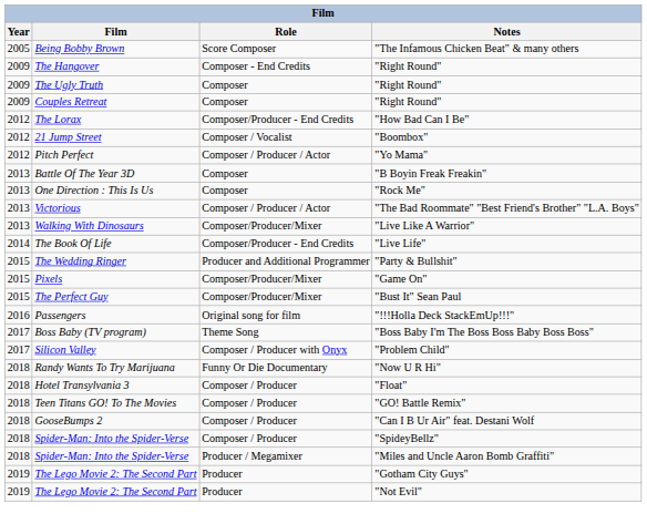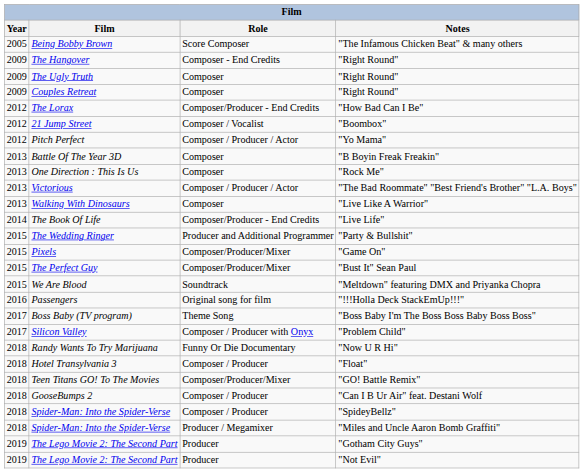Walking With Dinosaurs | Role: Composer/Producer/Mixer -> Composer
+ row: 2015 | We Are Blood | Soundtrack | "Meltdown" featuring DMX and Priyanka Chopra
Teen Titans GO! To The Movies | Role: Composer / Producer -> Composer/Producer/Mixer
